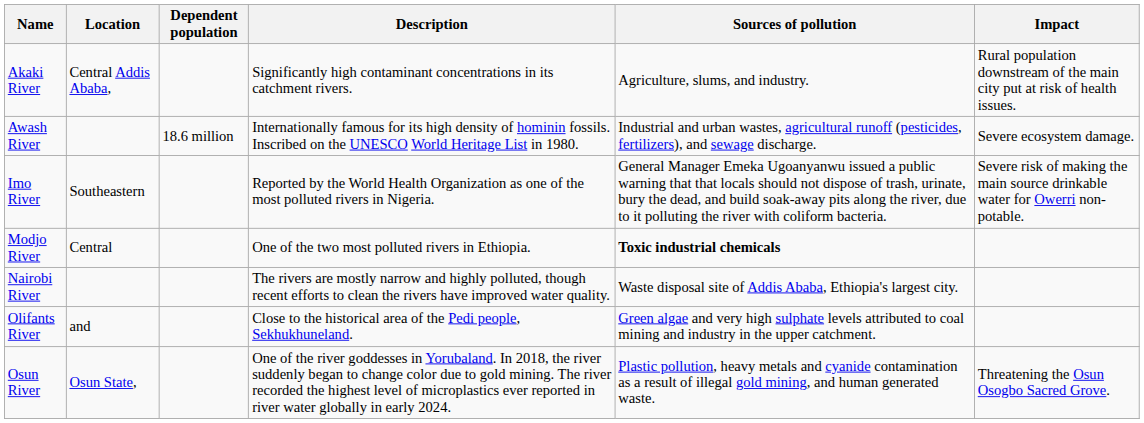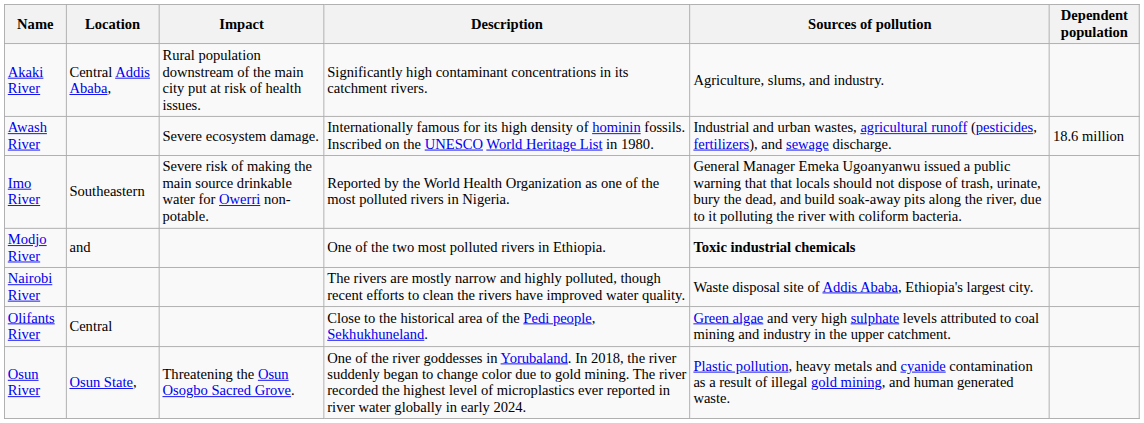columns swapped: Dependent population <-> Impact
Modjo River | Location: Central -> and
Olifants River | Location: and -> Central
